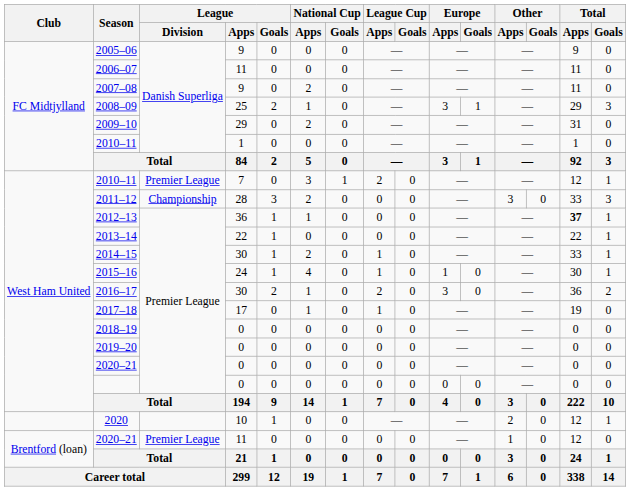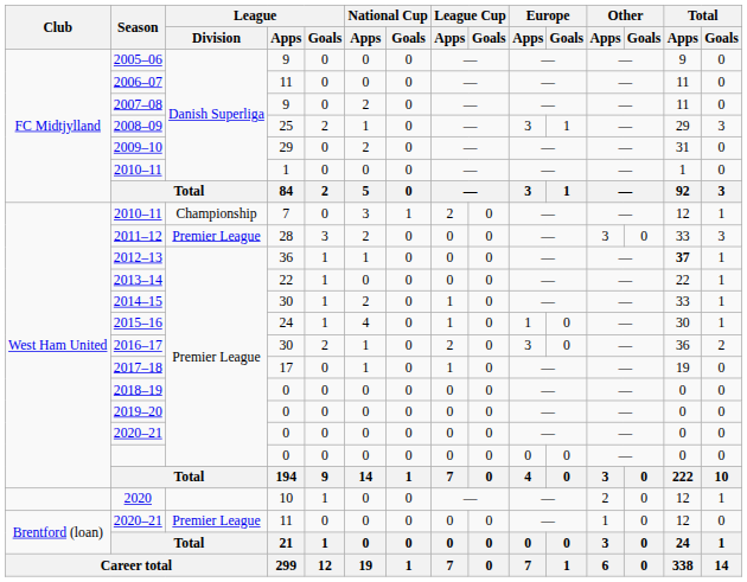2010–11 / 7 | League / Division: Premier League -> Championship
2011–12 | League / Division: Championship -> Premier League
